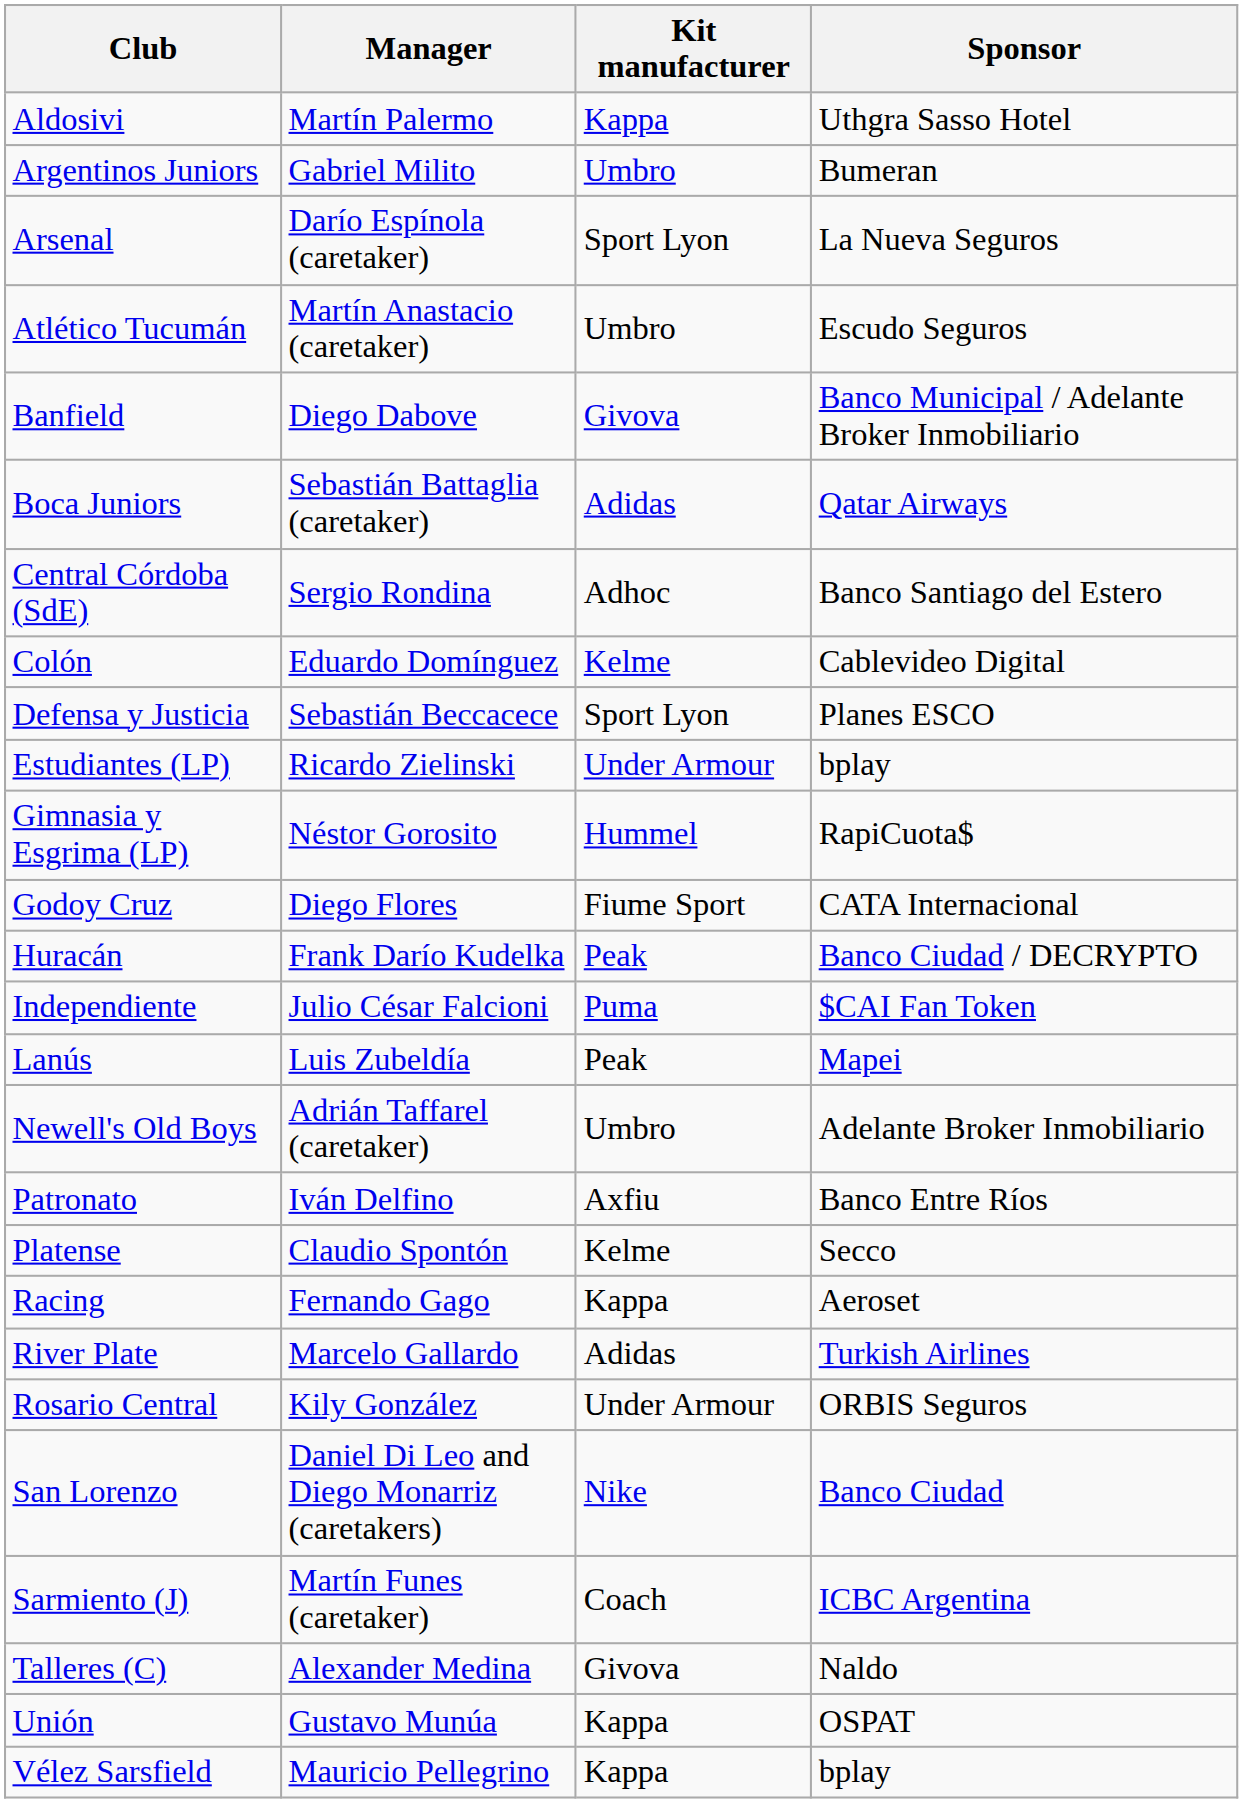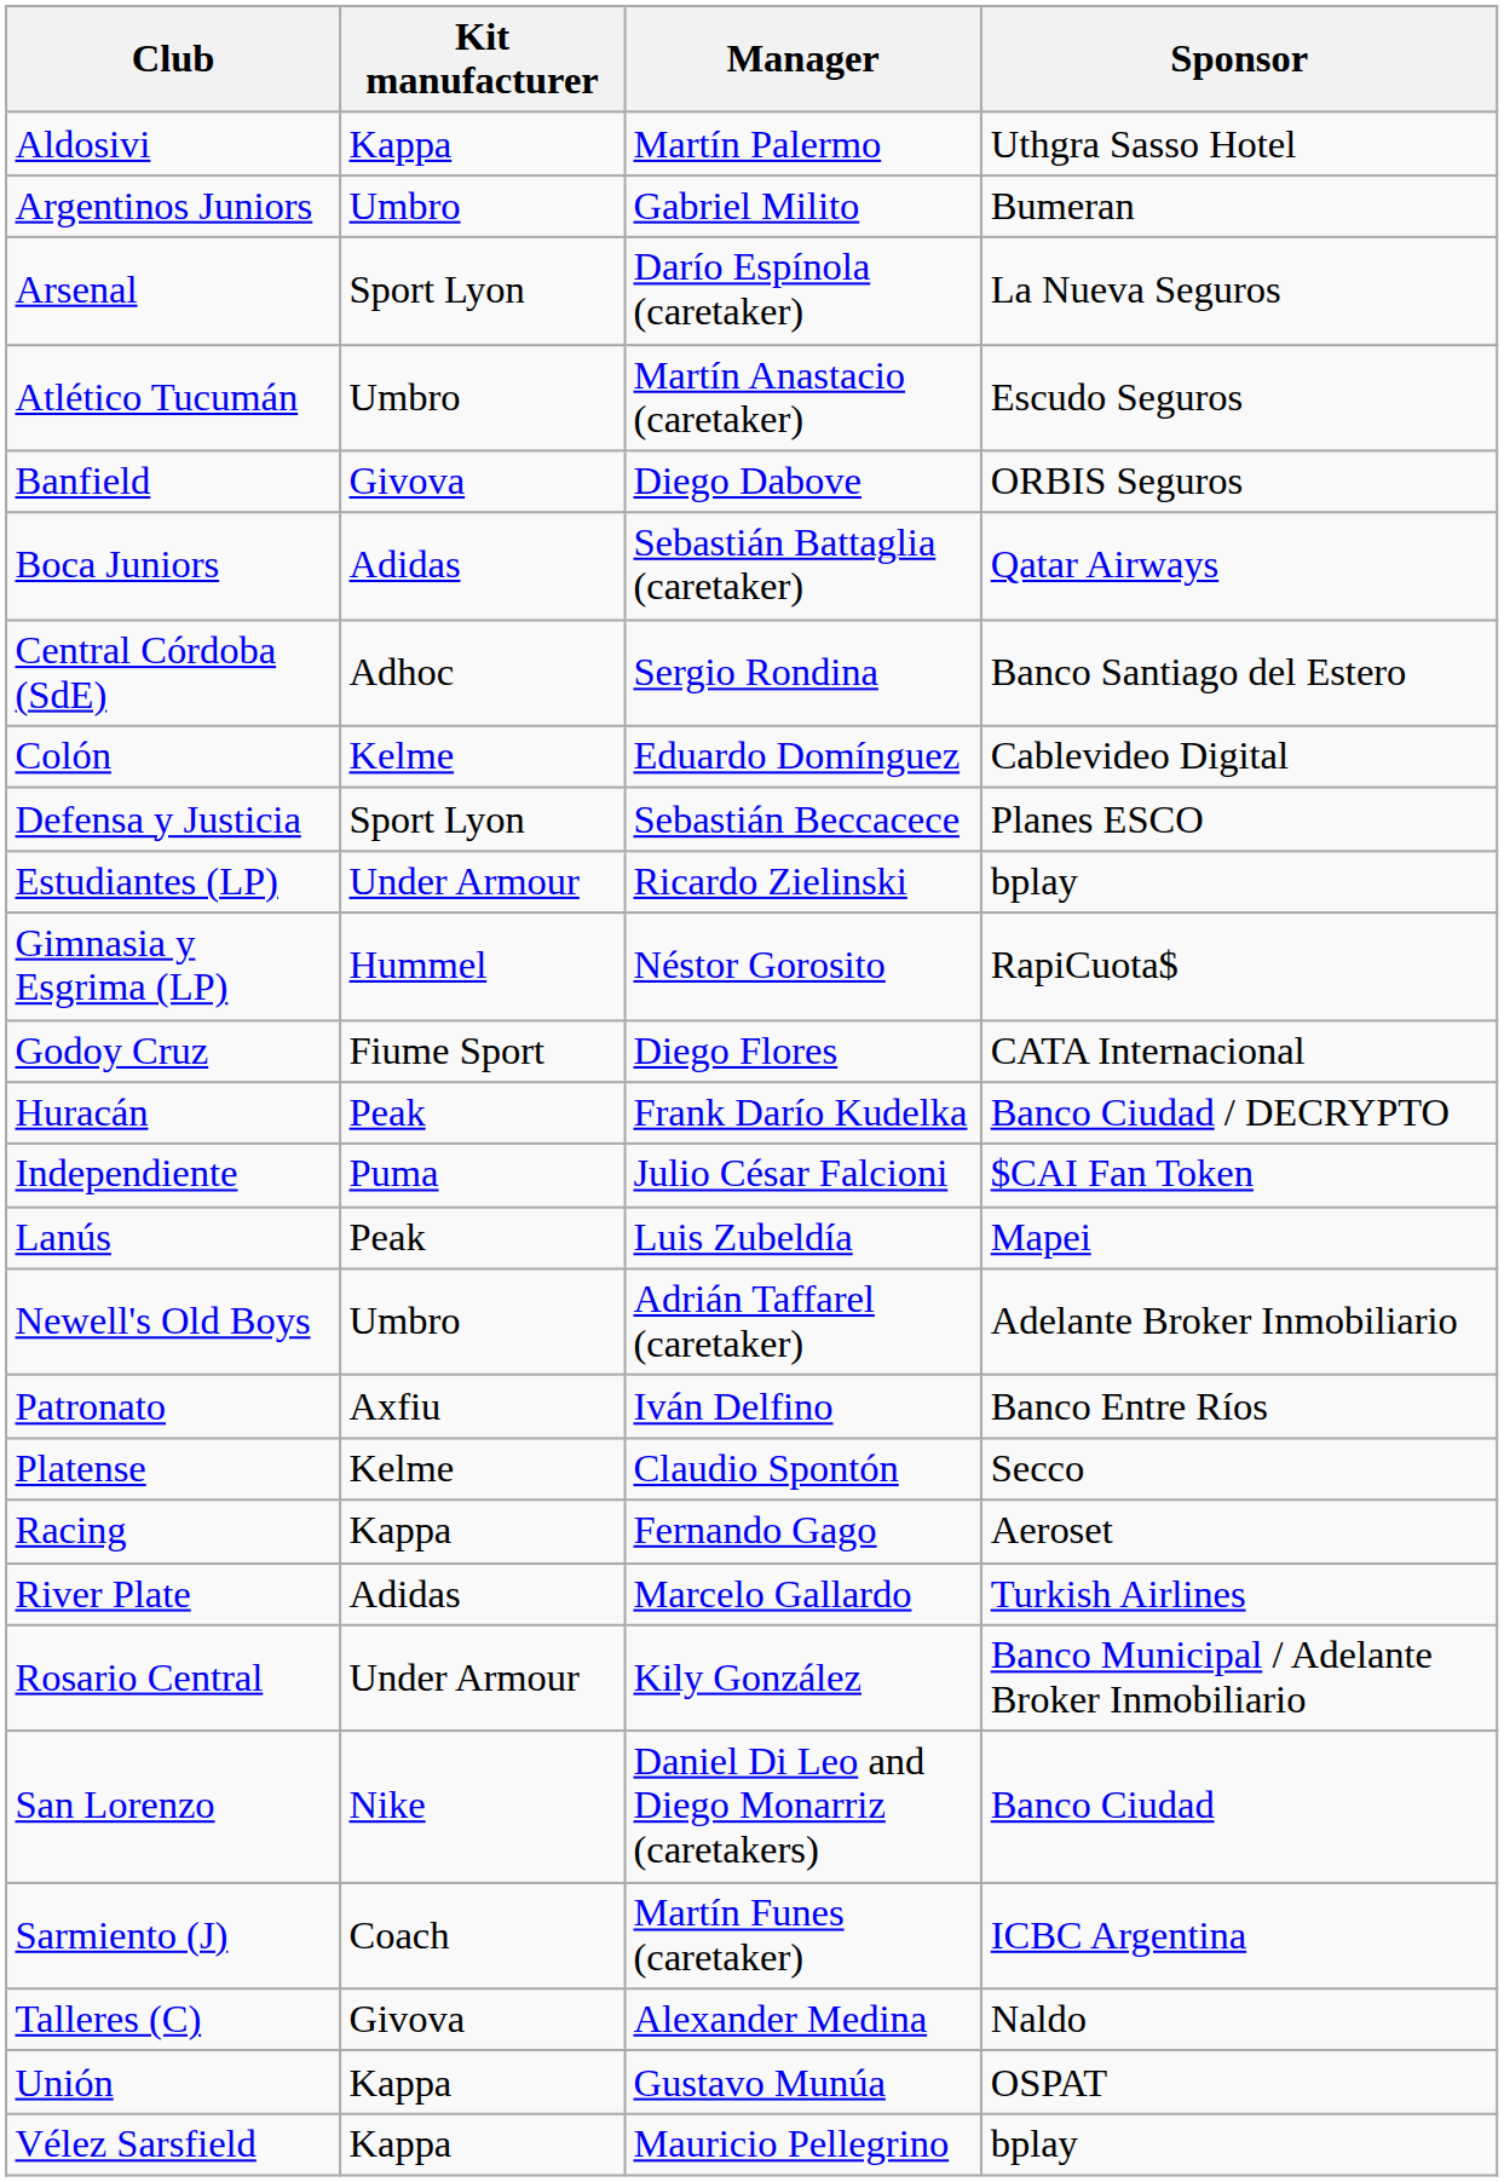columns swapped: Manager <-> Kit manufacturer
Banfield | Sponsor: Banco Municipal / Adelante Broker Inmobiliario -> ORBIS Seguros
Rosario Central | Sponsor: ORBIS Seguros -> Banco Municipal / Adelante Broker Inmobiliario
